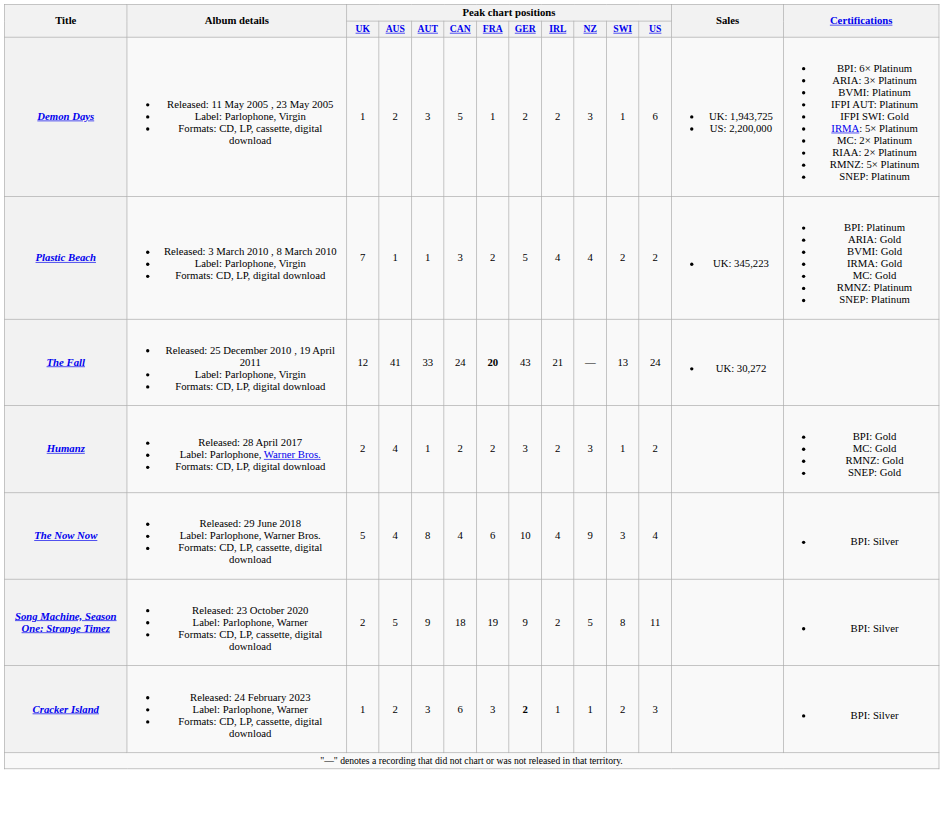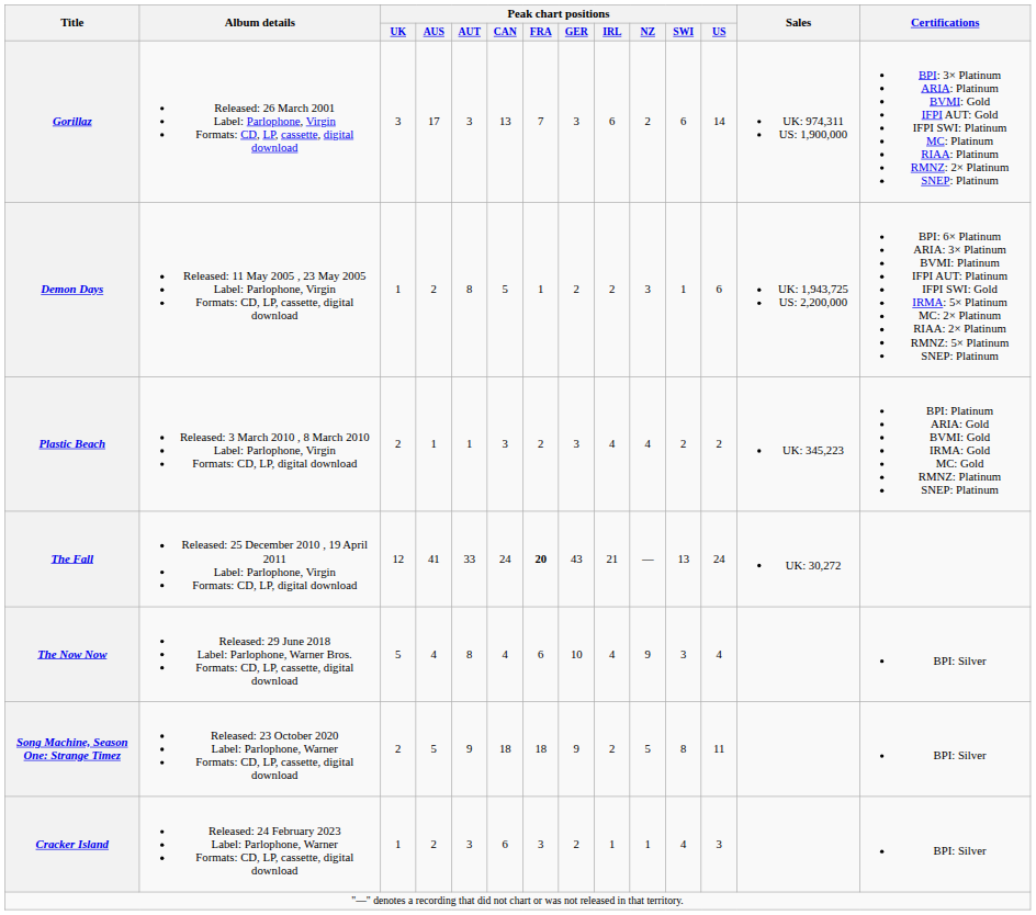+ row: Gorillaz | Released: 26 March 2001 Label: Parlophone, Virgin Formats: CD, LP, cassette, digital download | 3 | 17 | 3 | 13 | 7 | 3 | 6 | 2 | 6 | 14 | UK: 974,311 US: 1,900,000 | BPI: 3× Platinum ARIA: Platinum BVMI: Gold IFPI AUT: Gold IFPI SWI: Platinum MC: Platinum RIAA: Platinum RMNZ: 2× Platinum SNEP: Platinum
Demon Days | Peak chart positions / AUT: 3 -> 8
Plastic Beach | Peak chart positions / UK: 7 -> 2
Plastic Beach | Peak chart positions / GER: 5 -> 3
- row: Humanz | Released: 28 April 2017 Label: Parlophone, Warner Bros. Formats: CD, LP, digital download | 2 | 4 | 1 | 2 | 2 | 3 | 2 | 3 | 1 | 2 | BPI: Gold MC: Gold RMNZ: Gold SNEP: Gold
Song Machine, Season One: Strange Timez | Peak chart positions / FRA: 19 -> 18
Cracker Island | Peak chart positions / GER: bold -> normal
Cracker Island | Peak chart positions / SWI: 2 -> 4
